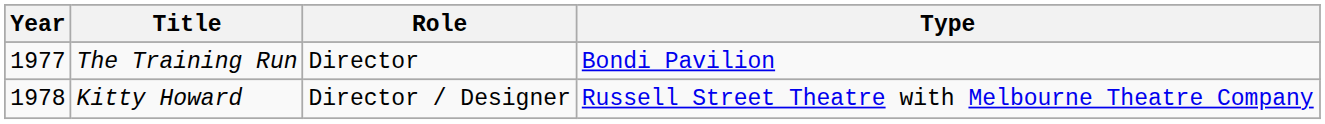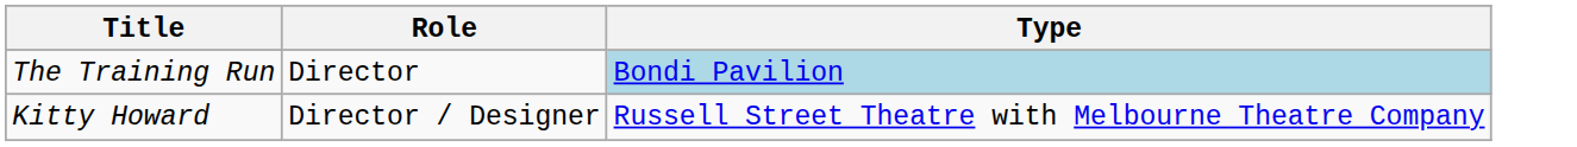- column: Year | 1977 | 1978
The Training Run | Type: no background -> lightblue background
